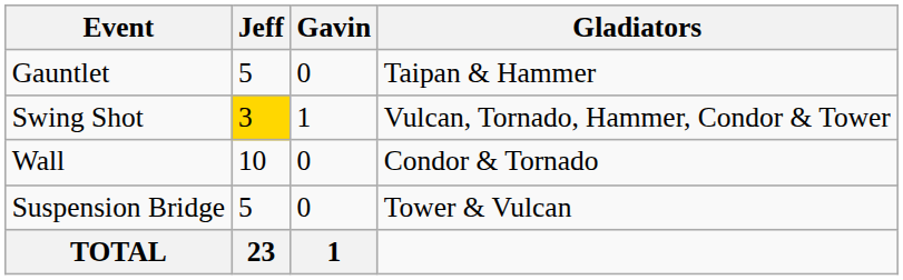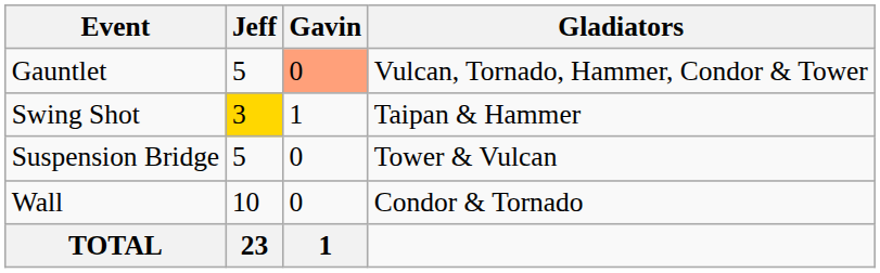Gauntlet | Gavin: no background -> lightsalmon background
Gauntlet | Gladiators: Taipan & Hammer -> Vulcan, Tornado, Hammer, Condor & Tower
Swing Shot | Gladiators: Vulcan, Tornado, Hammer, Condor & Tower -> Taipan & Hammer
rows swapped: Suspension Bridge <-> Wall
